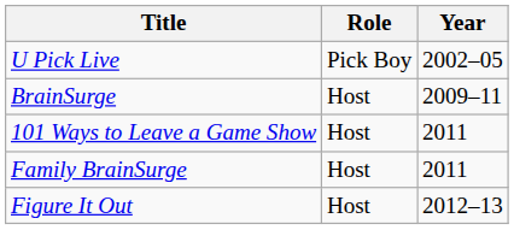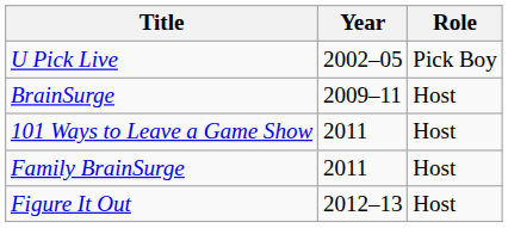columns swapped: Year <-> Role
